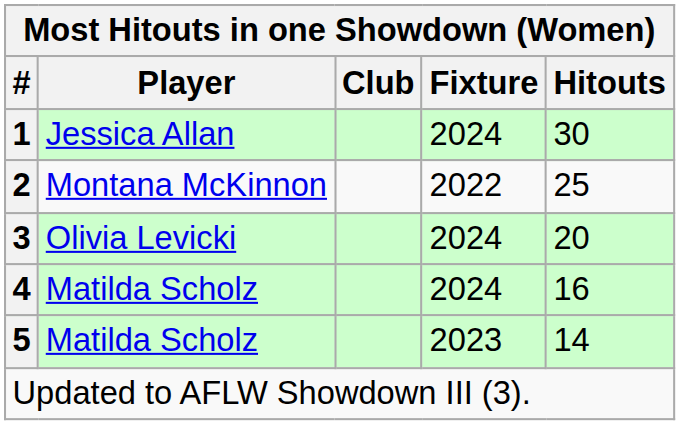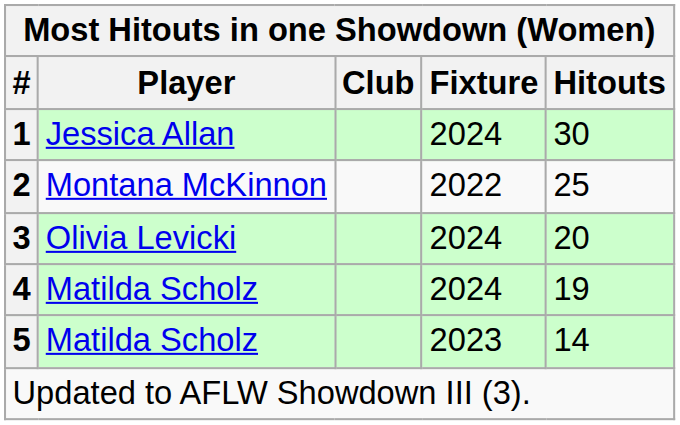4 | Hitouts: 16 -> 19
